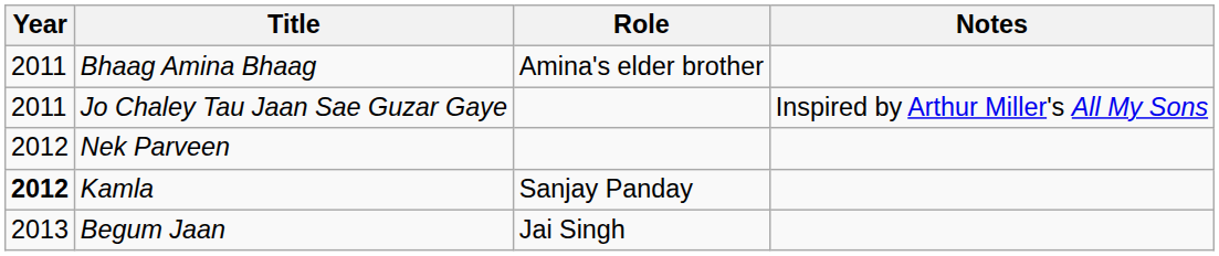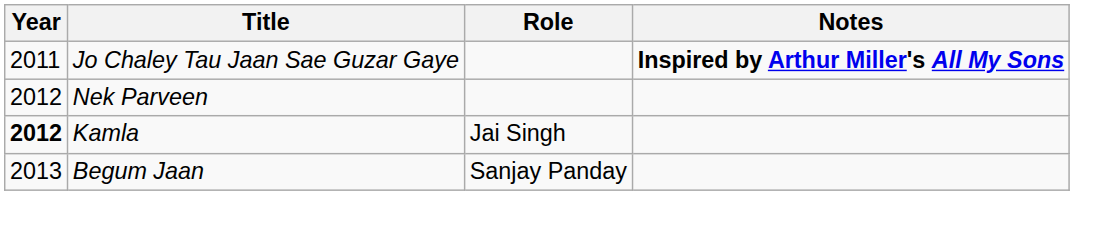- row: 2011 | Bhaag Amina Bhaag | Amina's elder brother
Jo Chaley Tau Jaan Sae Guzar Gaye | Notes: normal -> bold
Kamla | Role: Sanjay Panday -> Jai Singh
Begum Jaan | Role: Jai Singh -> Sanjay Panday
